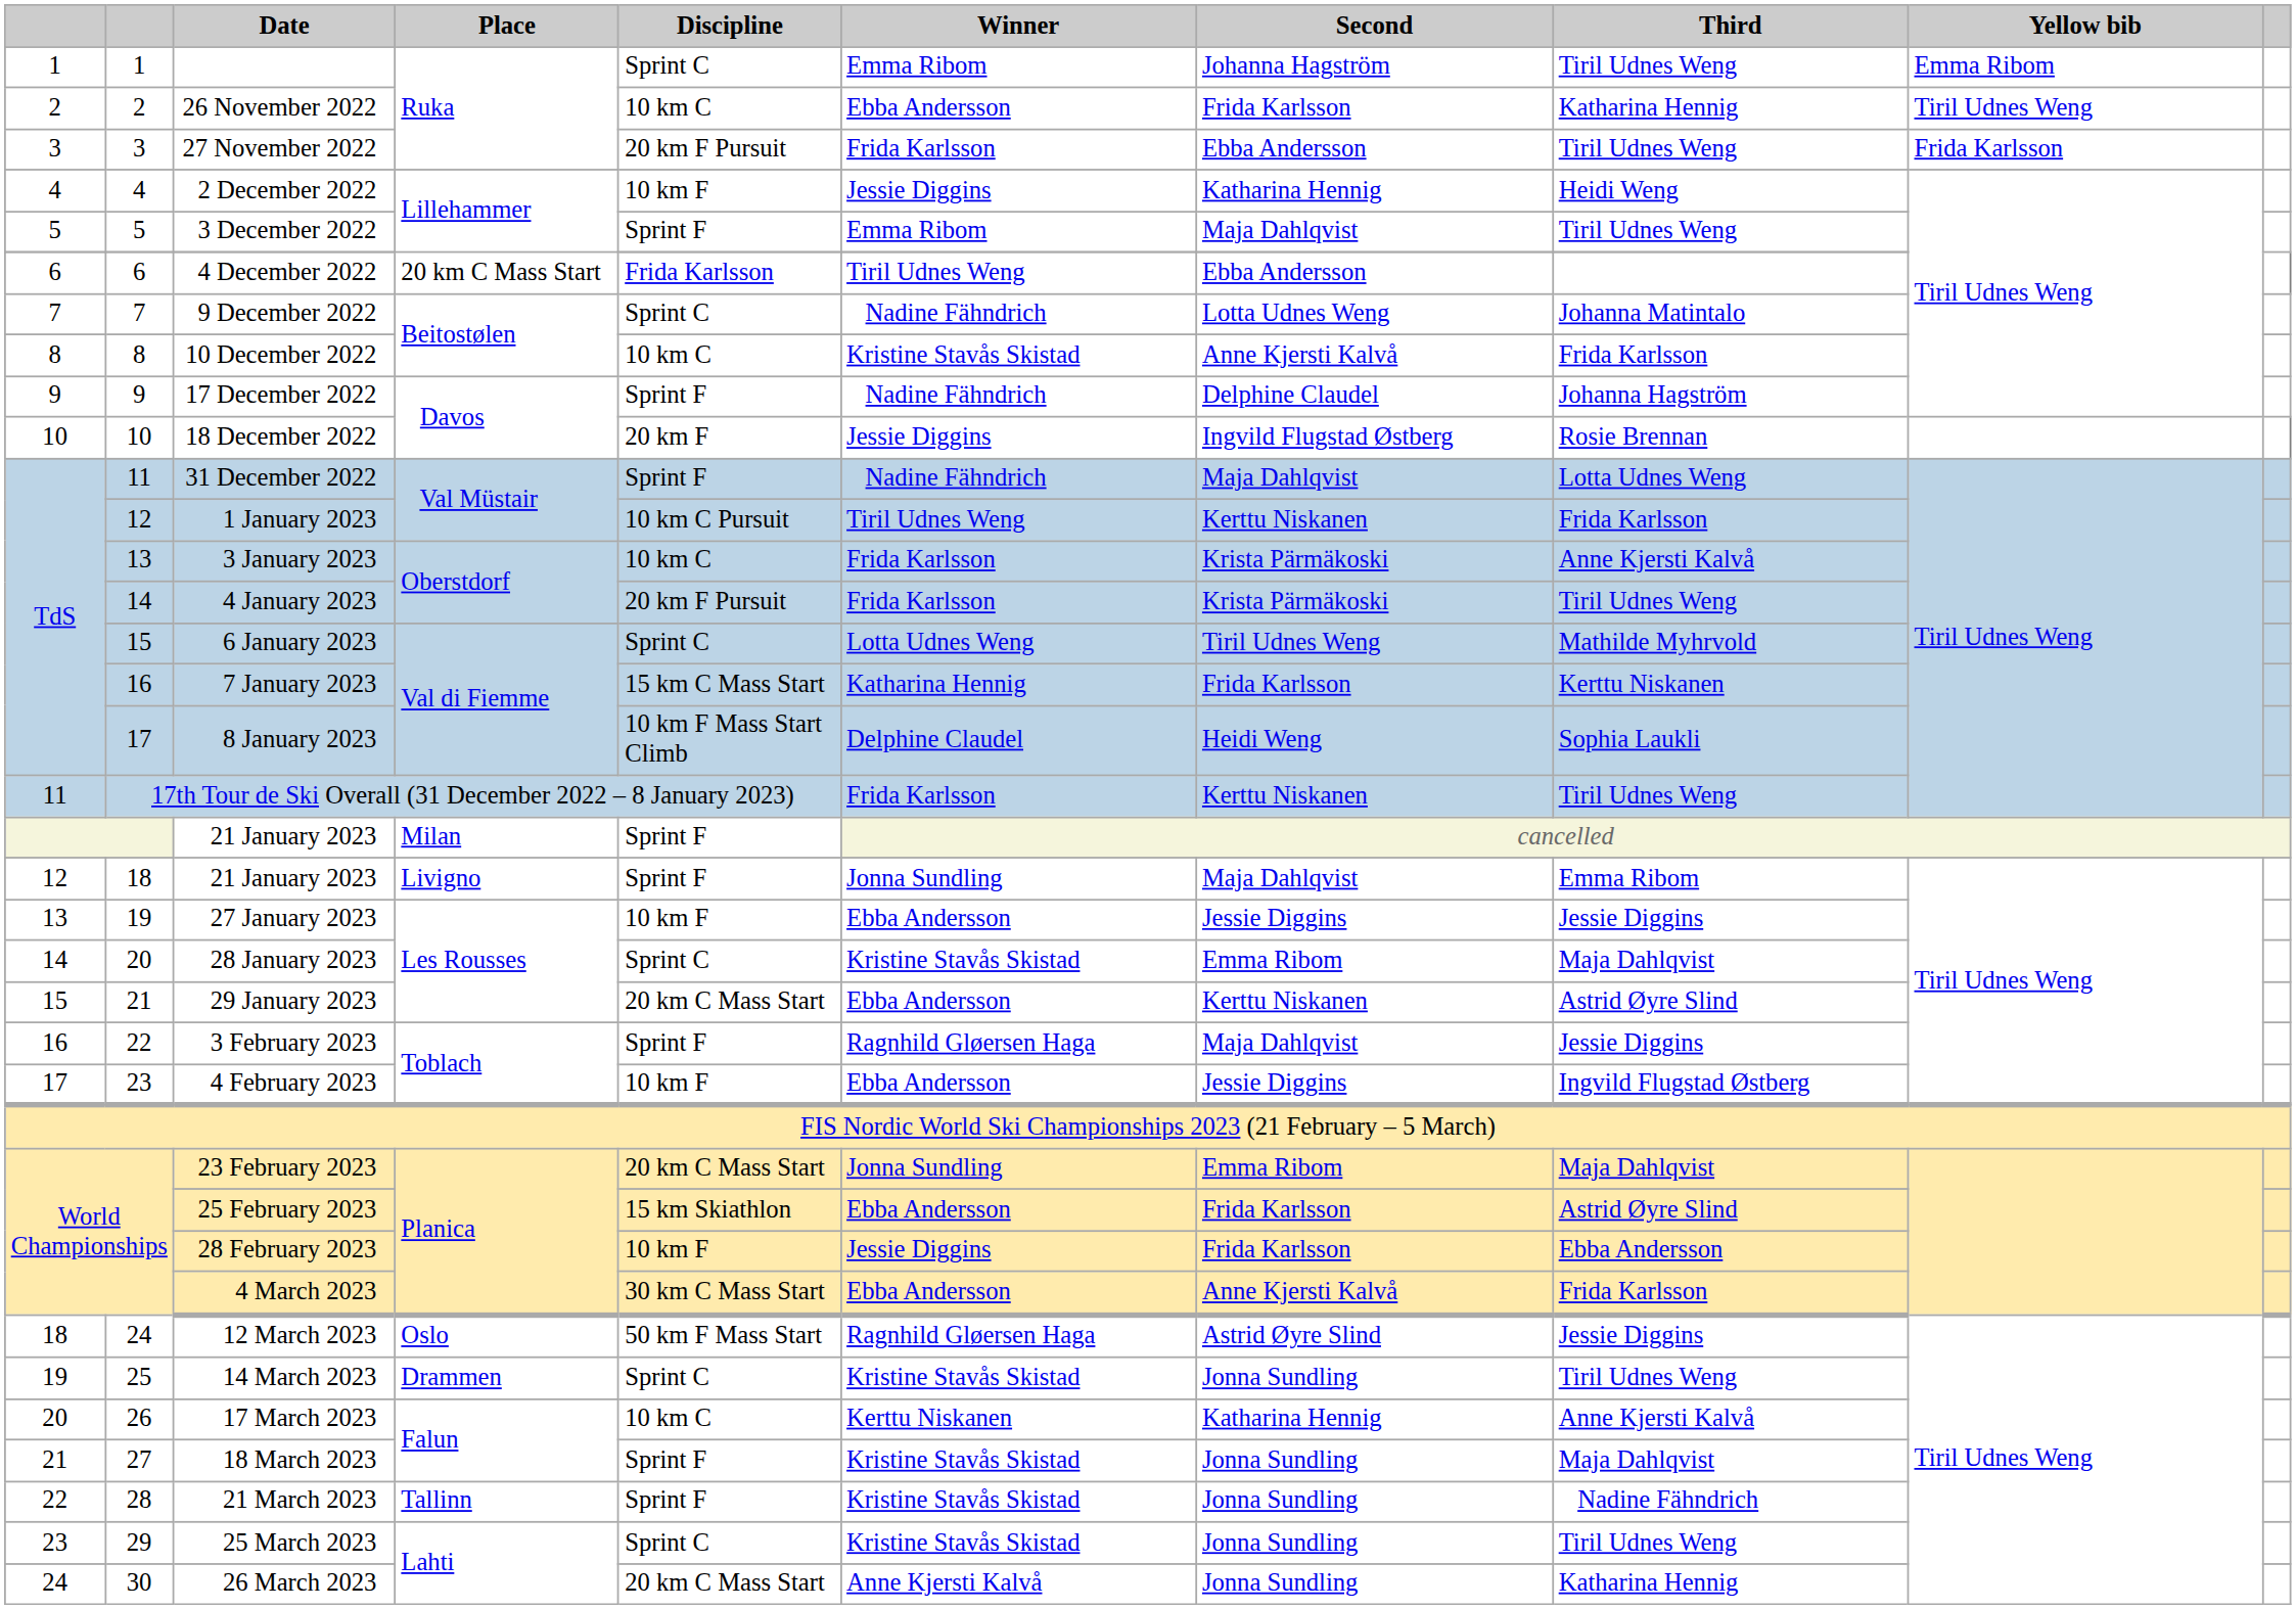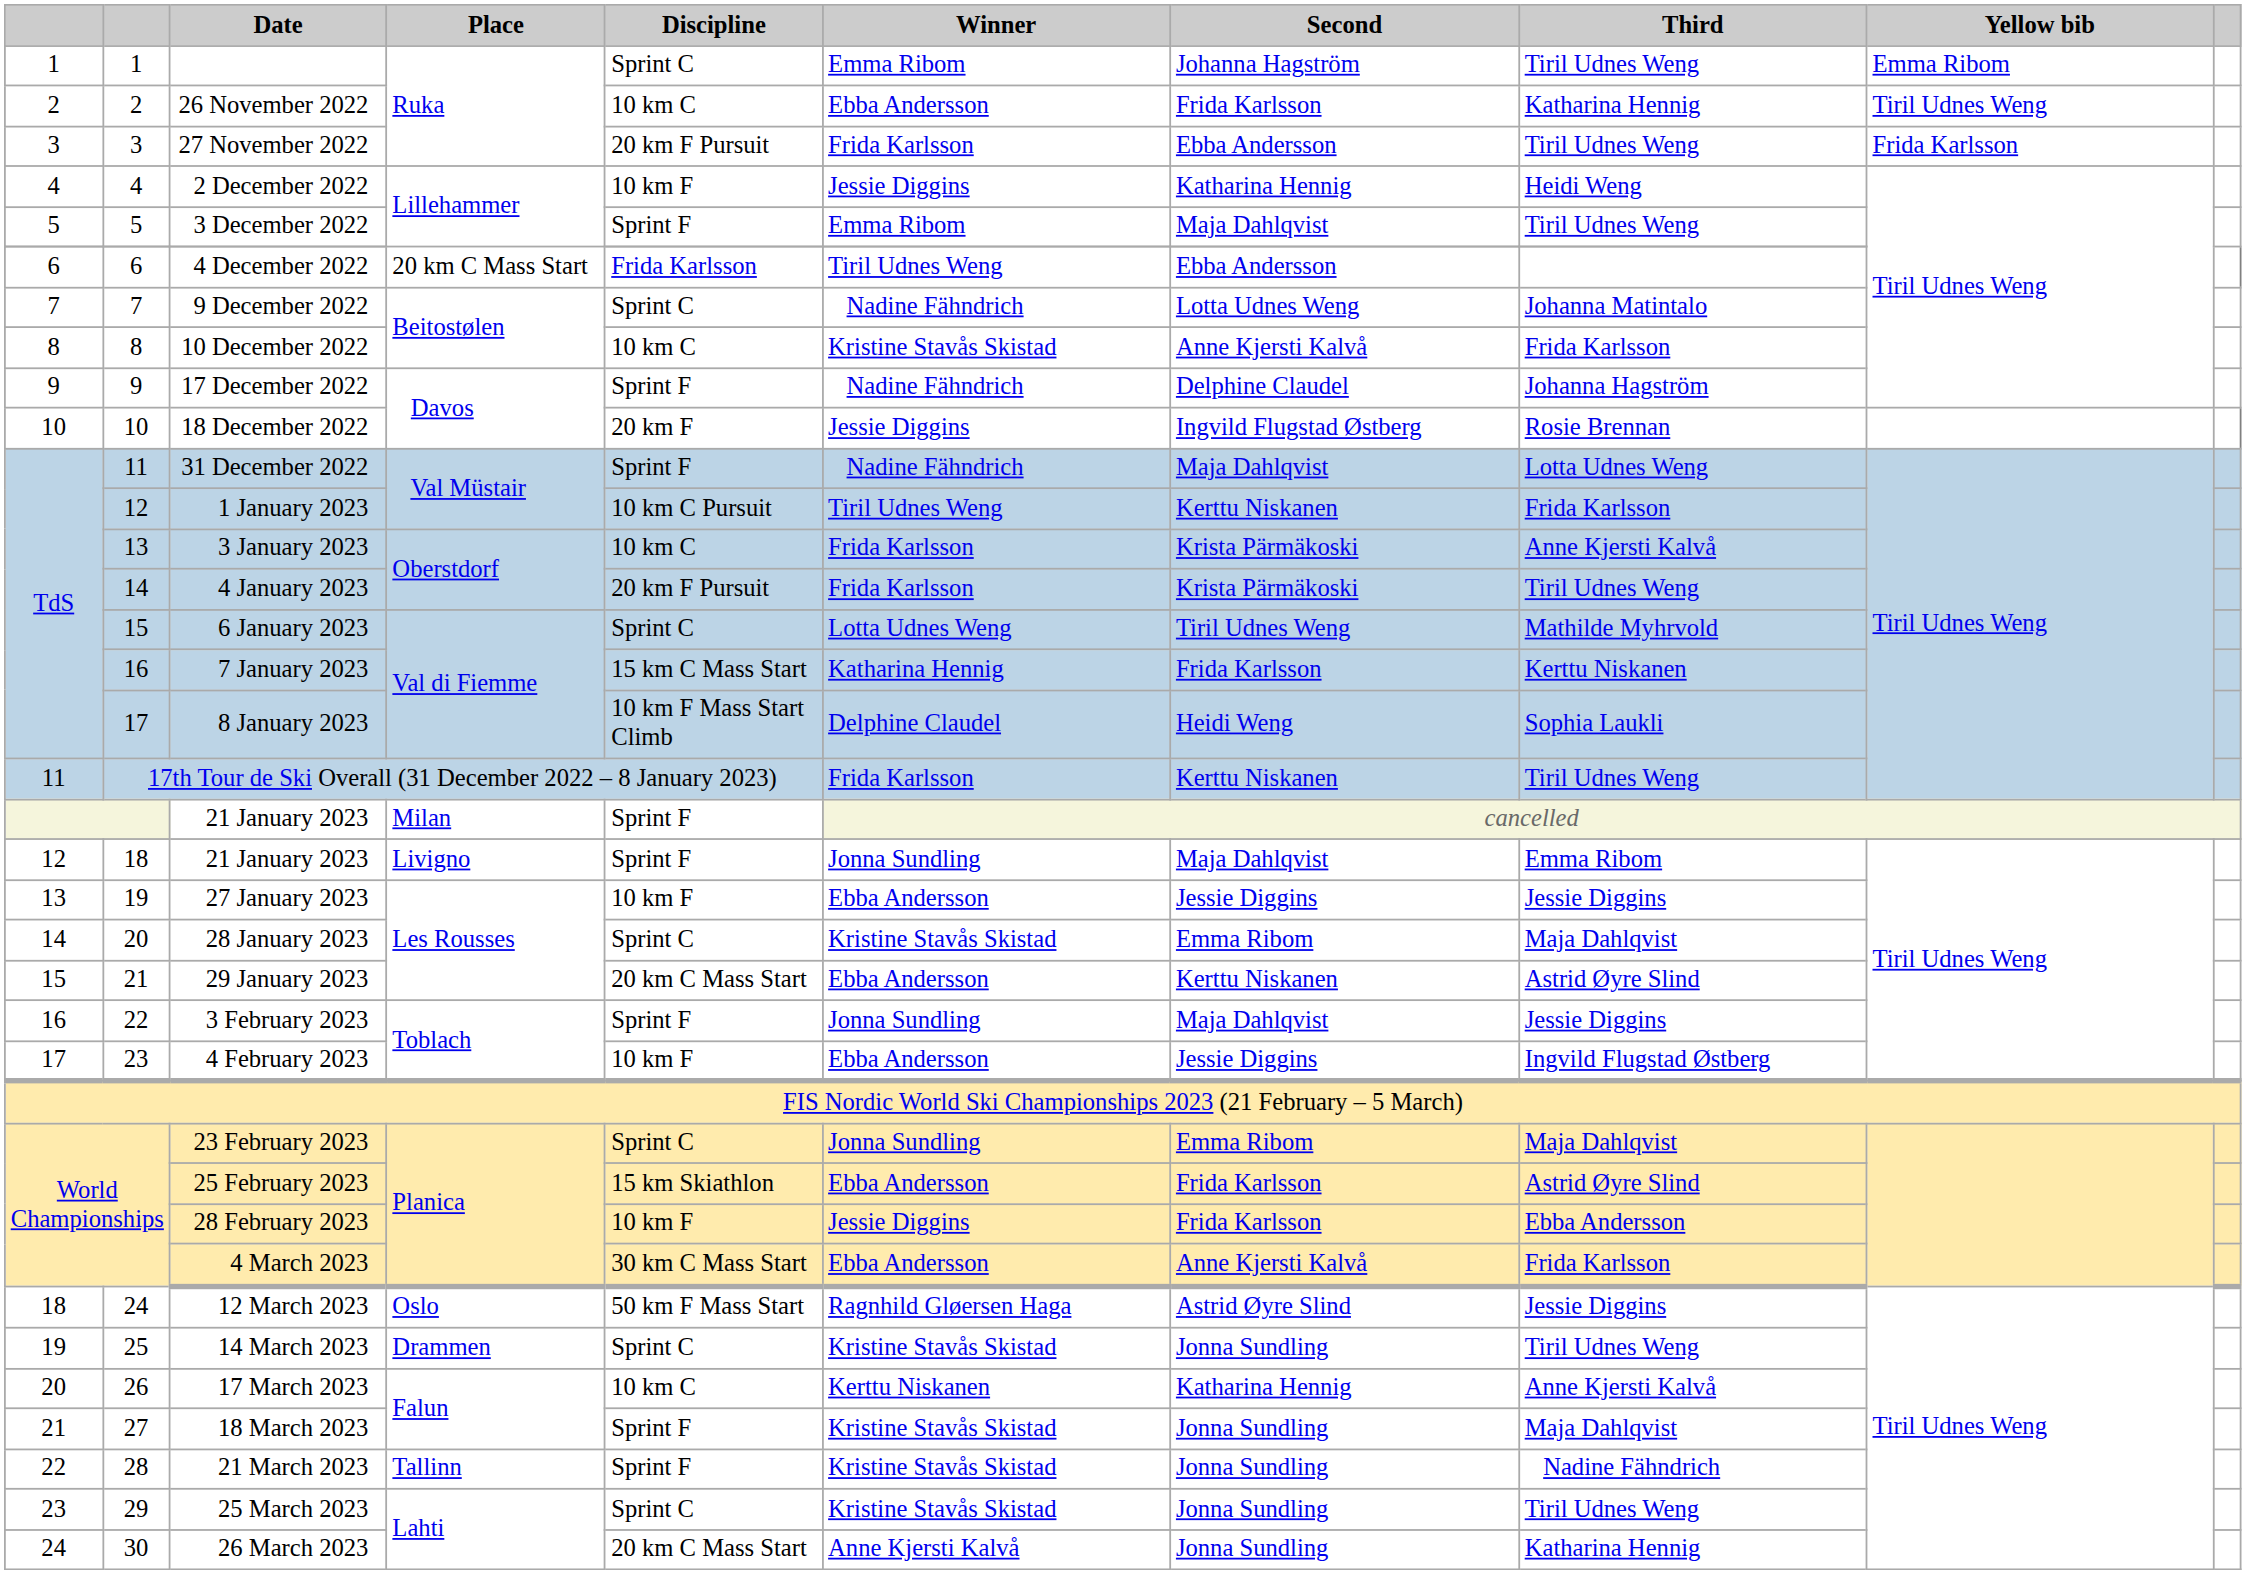3 February 2023 | Winner: Ragnhild Gløersen Haga -> Jonna Sundling
23 February 2023 | Discipline: 20 km C Mass Start -> Sprint C
